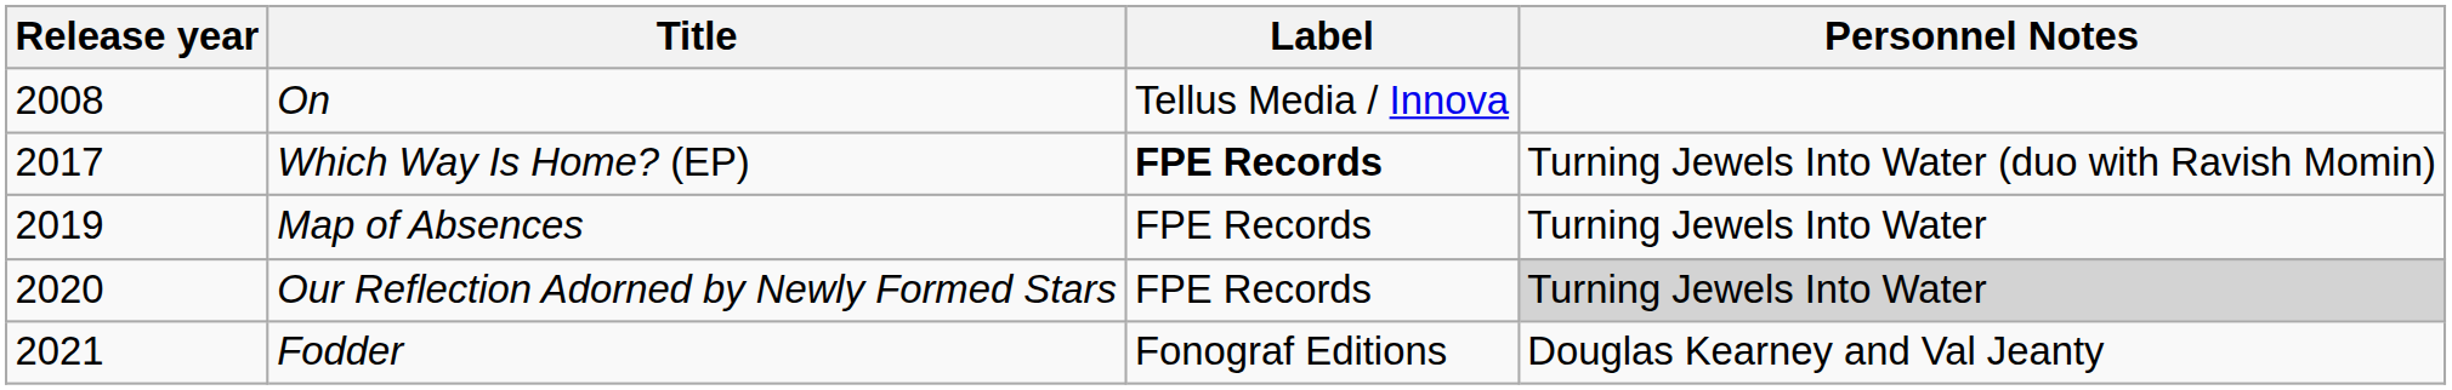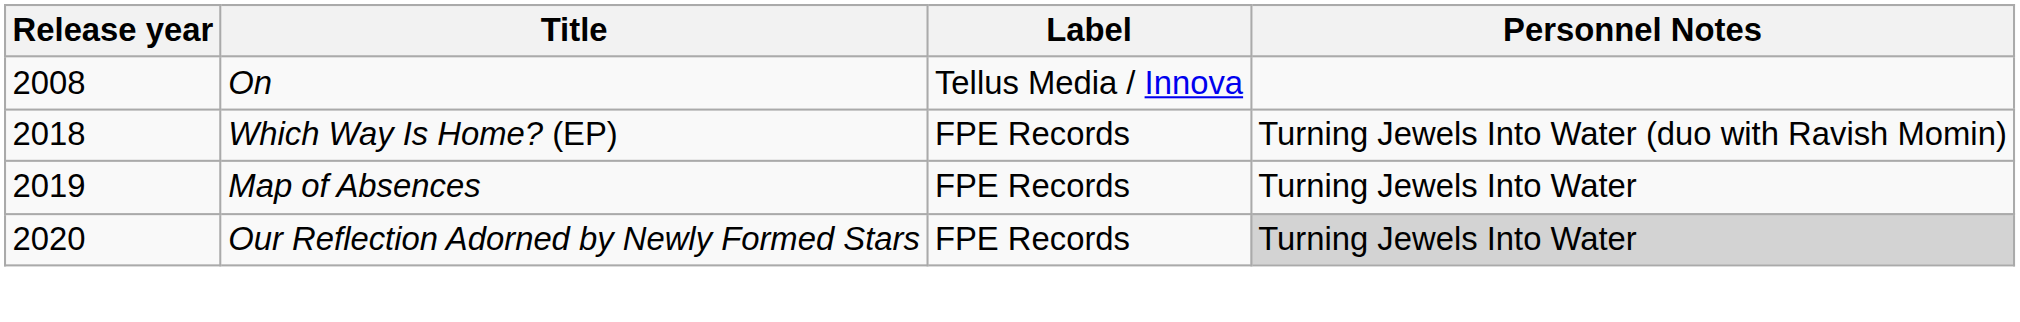Which Way Is Home? (EP) | Release year: 2017 -> 2018
Which Way Is Home? (EP) | Label: bold -> normal
- row: 2021 | Fodder | Fonograf Editions | Douglas Kearney and Val Jeanty
